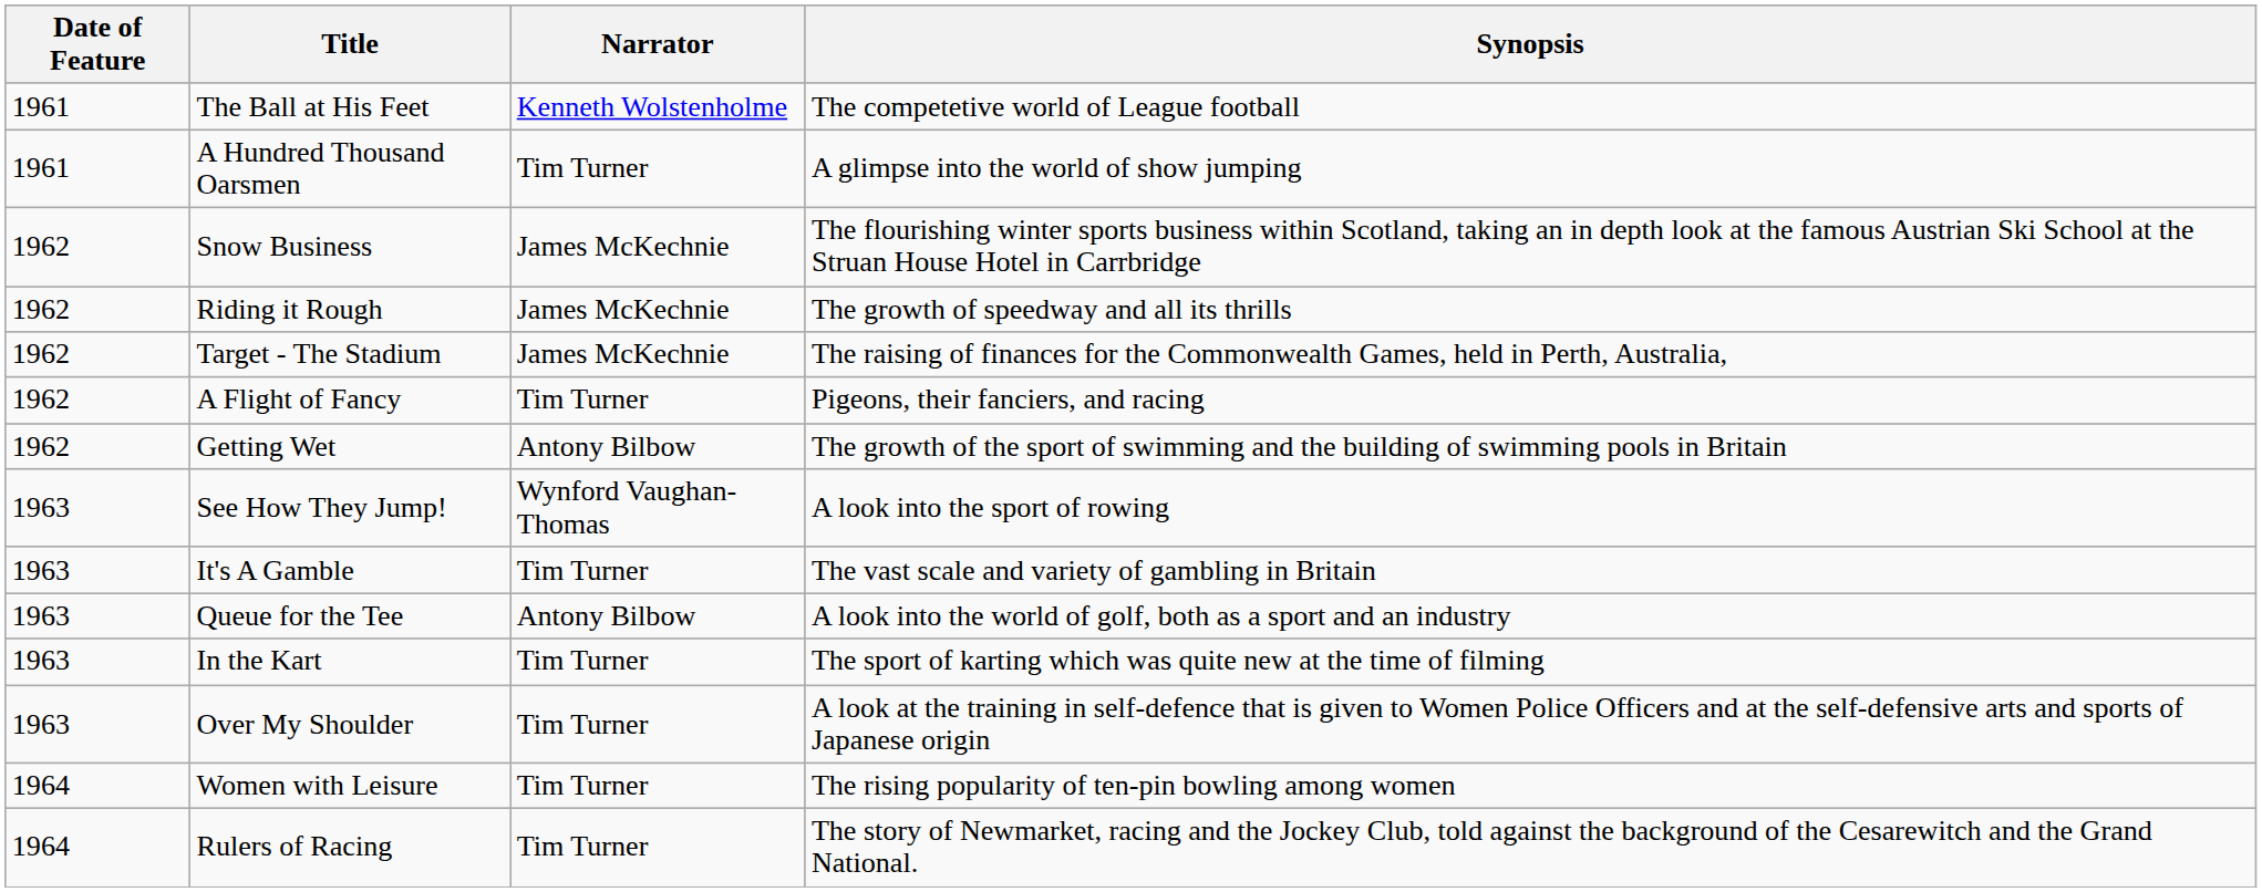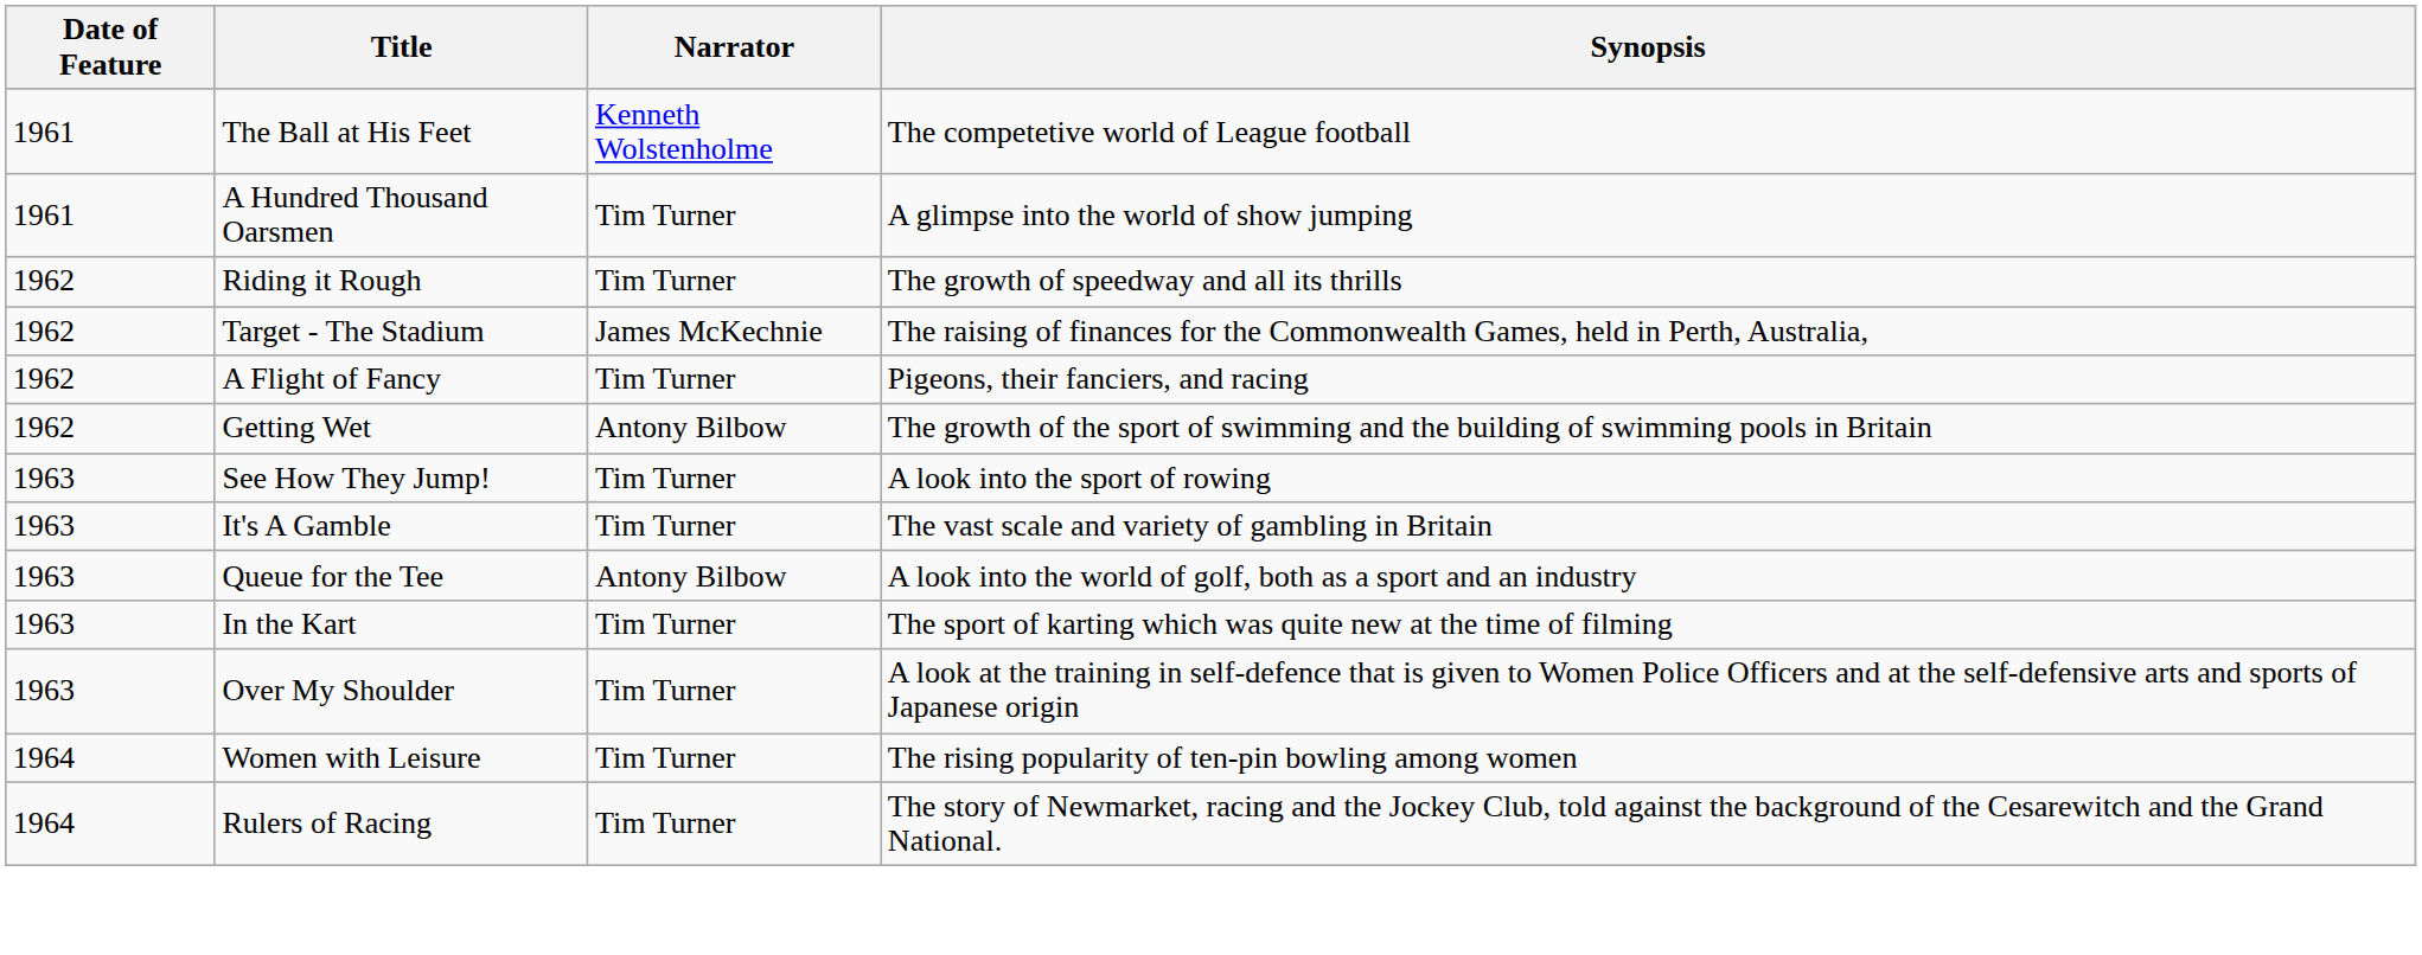- row: 1962 | Snow Business | James McKechnie | The flourishing winter sports business within Scotland, taking an in depth look at the famous Austrian Ski School at the Struan House Hotel in Carrbridge
Riding it Rough | Narrator: James McKechnie -> Tim Turner
See How They Jump! | Narrator: Wynford Vaughan-Thomas -> Tim Turner
